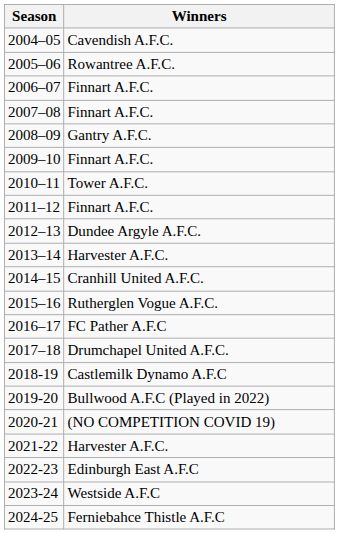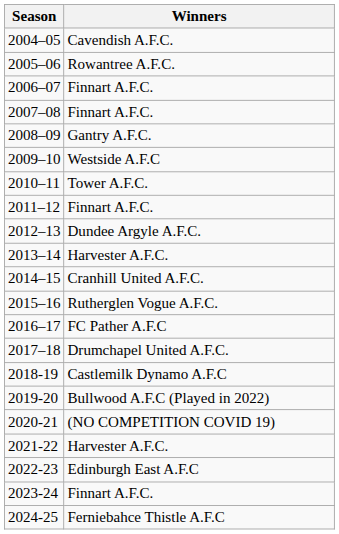2009–10 | Winners: Finnart A.F.C. -> Westside A.F.C
2023-24 | Winners: Westside A.F.C -> Finnart A.F.C.
